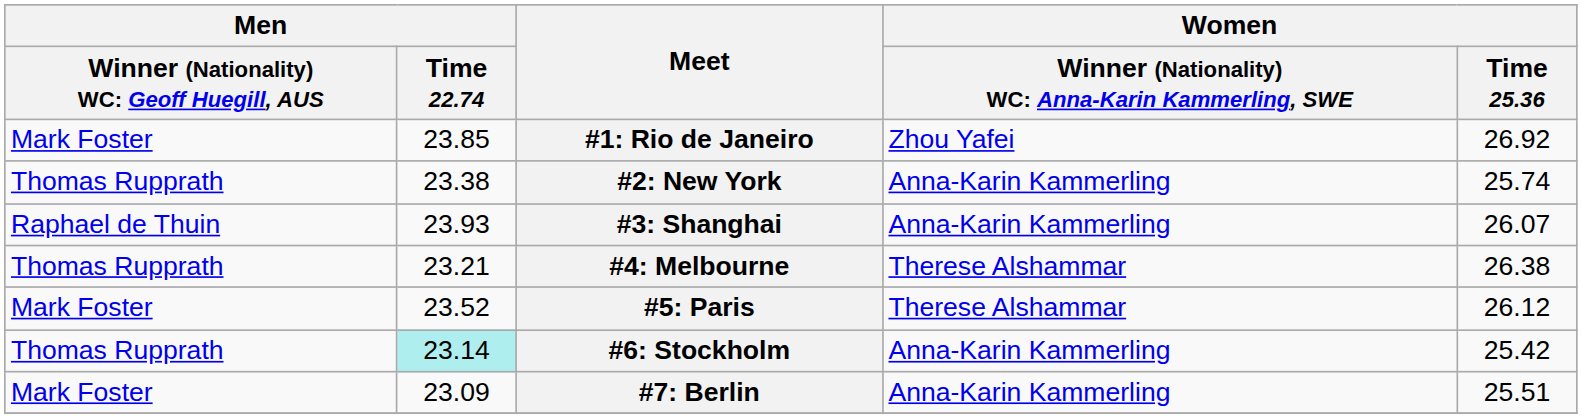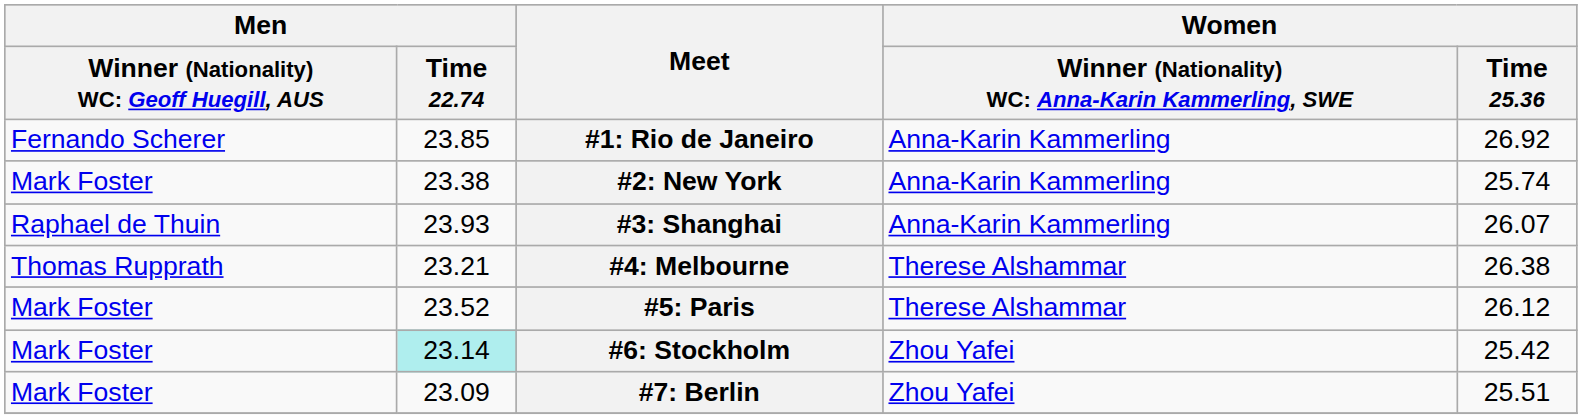#1: Rio de Janeiro | column 1: Mark Foster -> Fernando Scherer
#1: Rio de Janeiro | column 4: Zhou Yafei -> Anna-Karin Kammerling
#2: New York | column 1: Thomas Rupprath -> Mark Foster
#6: Stockholm | column 1: Thomas Rupprath -> Mark Foster
#6: Stockholm | column 4: Anna-Karin Kammerling -> Zhou Yafei
#7: Berlin | column 4: Anna-Karin Kammerling -> Zhou Yafei
